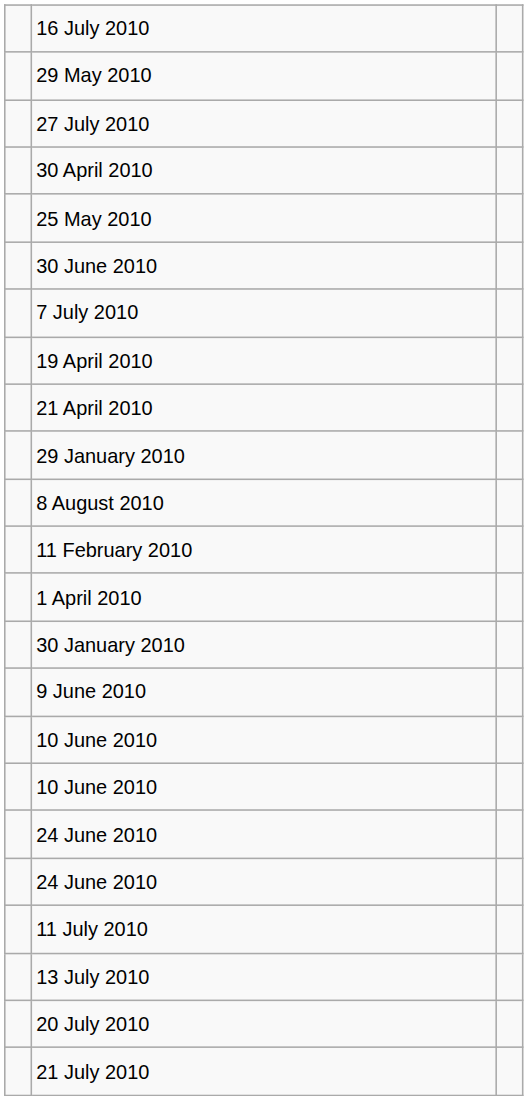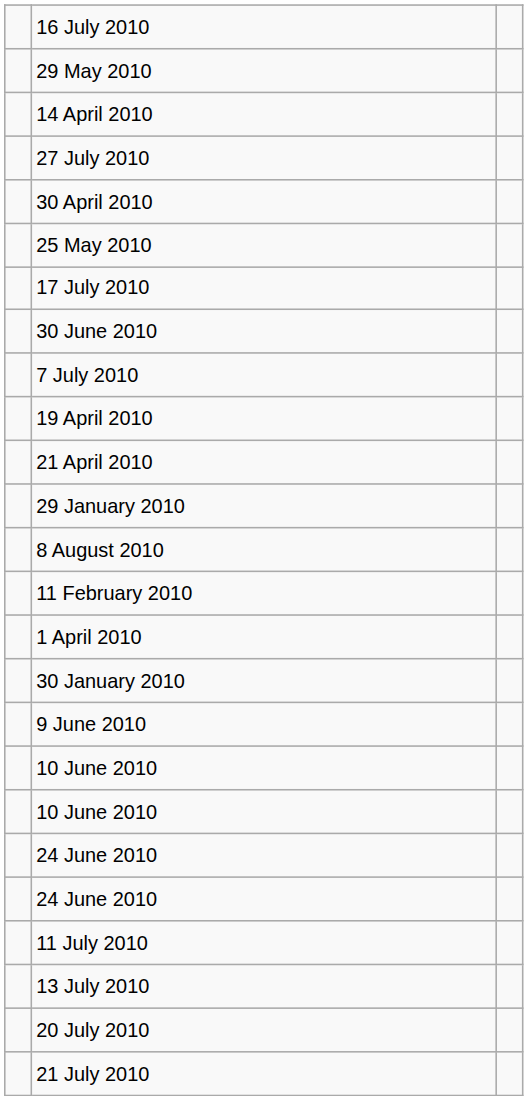+ row: 14 April 2010
+ row: 17 July 2010
